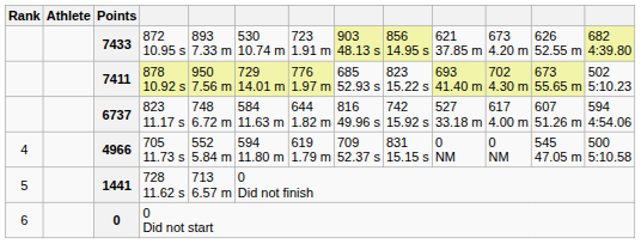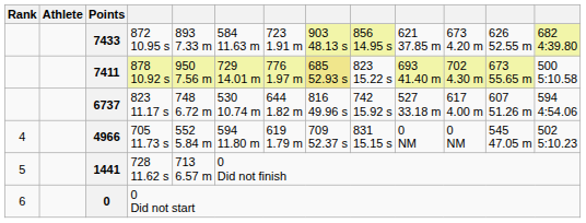7433 | column 6: 530 10.74 m -> 584 11.63 m
7411 | column 8: no background -> khaki background
7411 | column 13: 502 5:10.23 -> 500 5:10.58
6737 | column 6: 584 11.63 m -> 530 10.74 m
4966 | column 13: 500 5:10.58 -> 502 5:10.23
